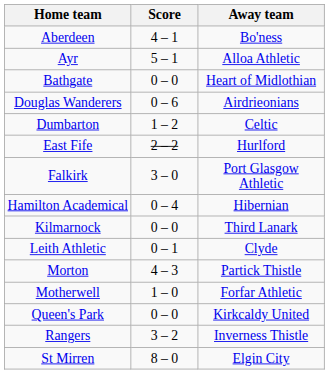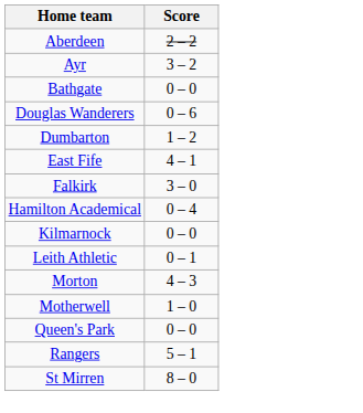- column: Away team | Bo'ness | Alloa Athletic | Heart of Midlothian | Airdrieonians | Celtic | Hurlford | Port Glasgow Athletic | Hibernian | Third Lanark | Clyde | Partick Thistle | Forfar Athletic | Kirkcaldy United | Inverness Thistle | Elgin City
Aberdeen | Score: 4 – 1 -> 2 – 2
Ayr | Score: 5 – 1 -> 3 – 2
East Fife | Score: 2 – 2 -> 4 – 1
Rangers | Score: 3 – 2 -> 5 – 1
